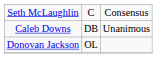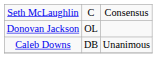rows swapped: Caleb Downs <-> Donovan Jackson
